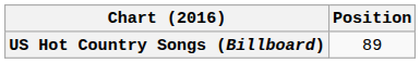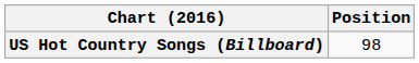US Hot Country Songs (Billboard) | Position: 89 -> 98
